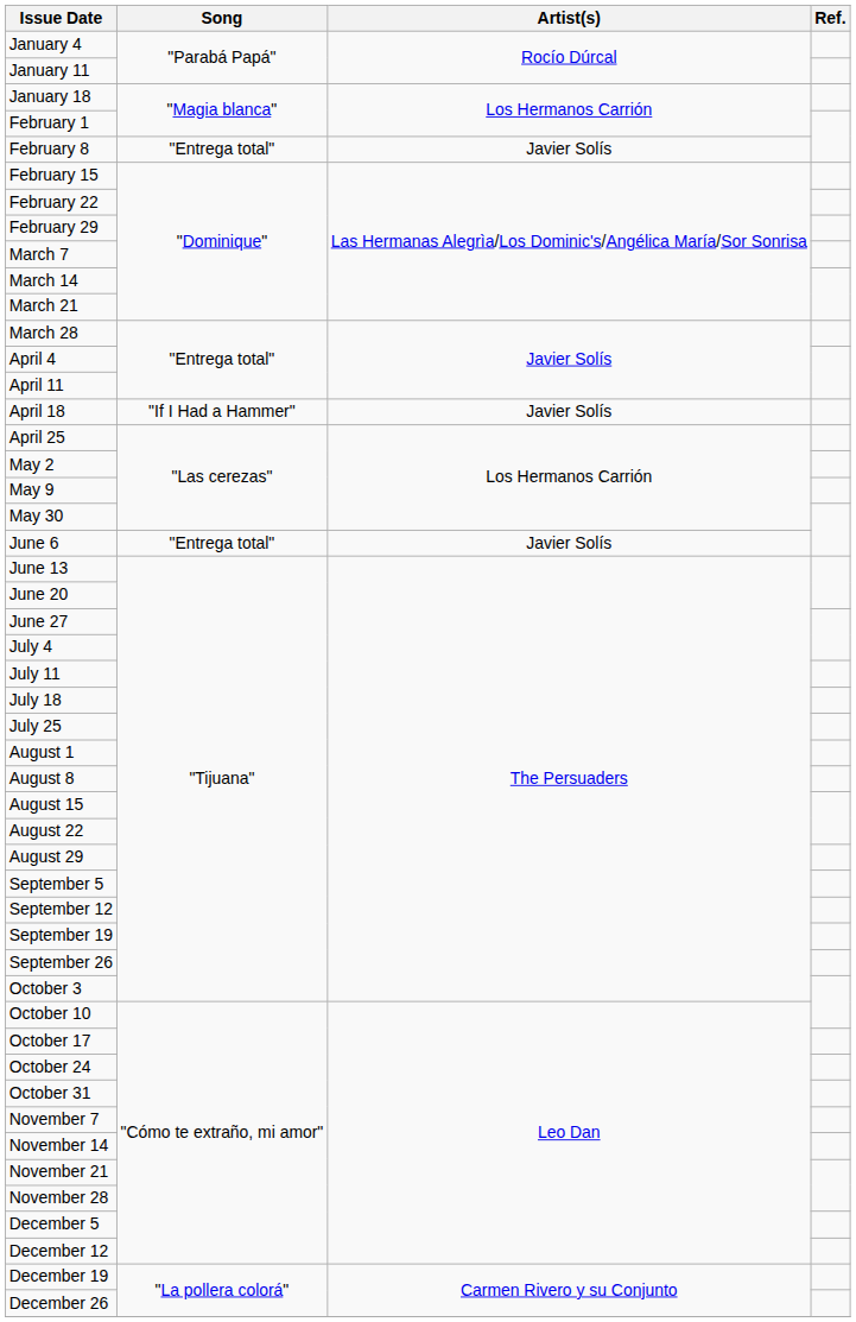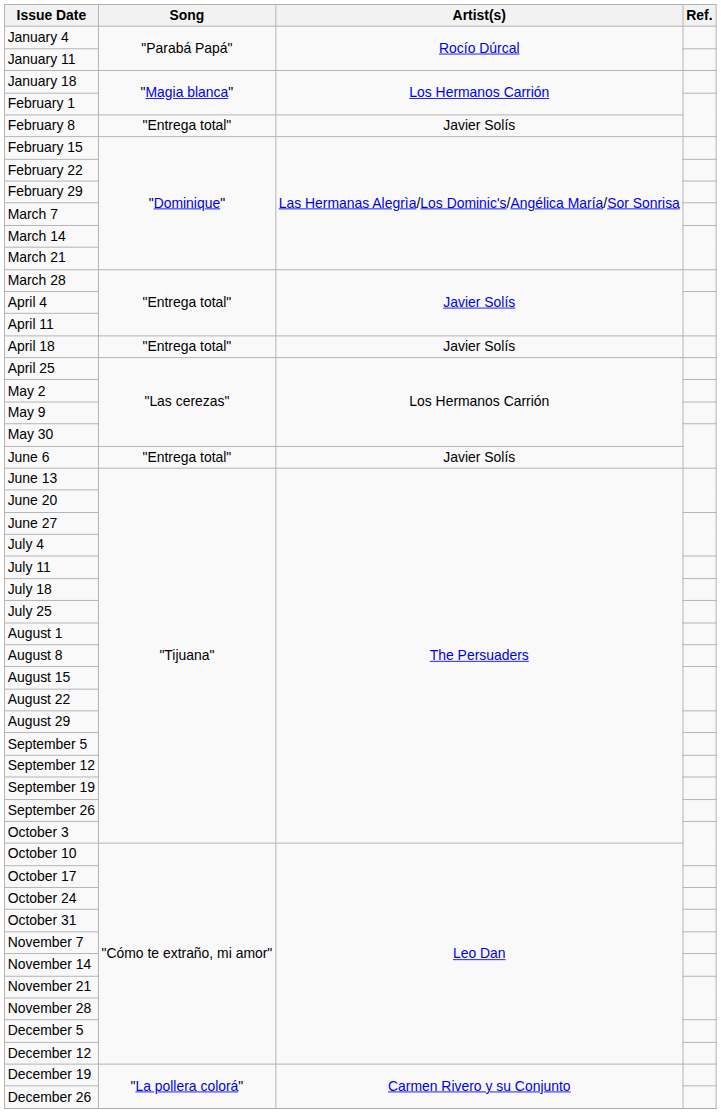April 18 | Song: "If I Had a Hammer" -> "Entrega total"
